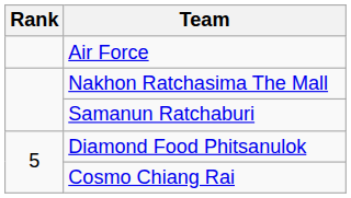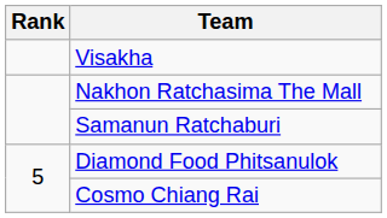- row: Air Force
+ row: Visakha
